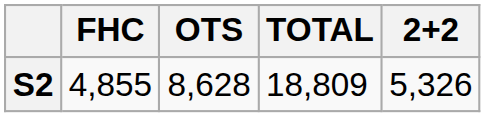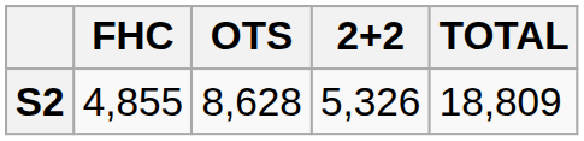columns swapped: 2+2 <-> TOTAL
